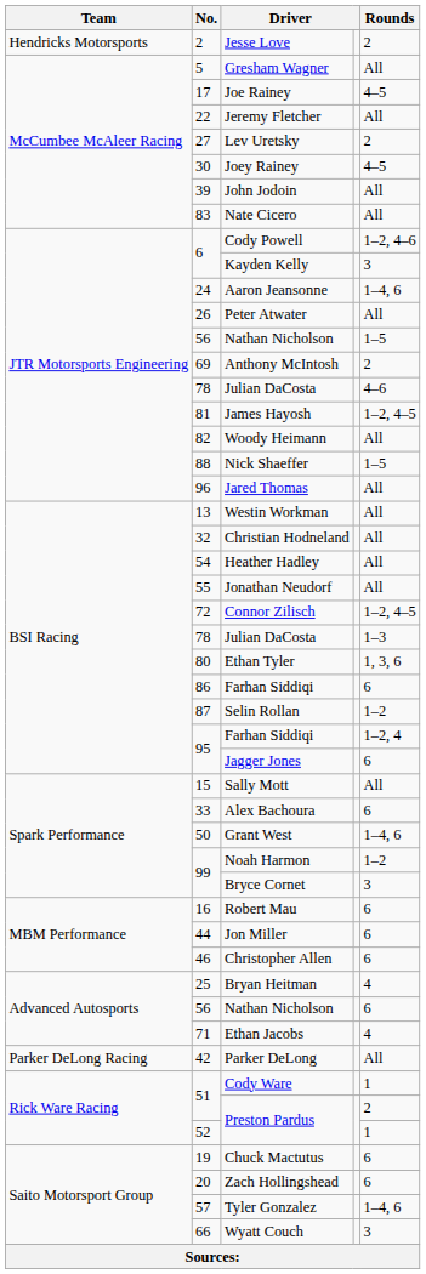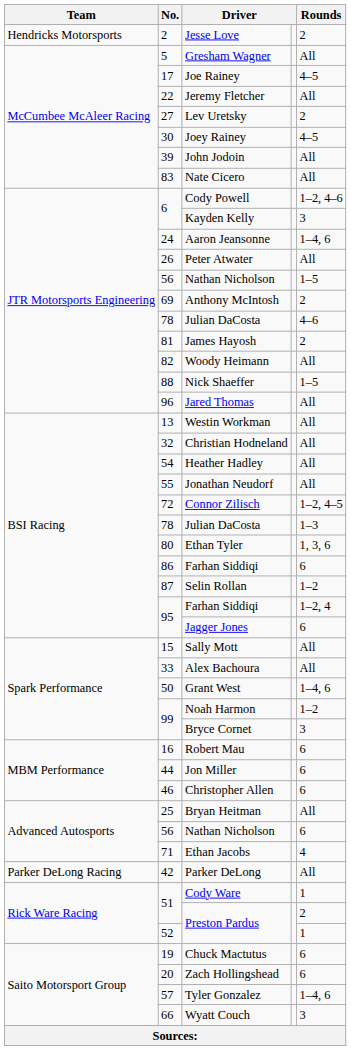James Hayosh | Rounds: 1–2, 4–5 -> 2
Alex Bachoura | Rounds: 6 -> All
Bryan Heitman | Rounds: 4 -> All
